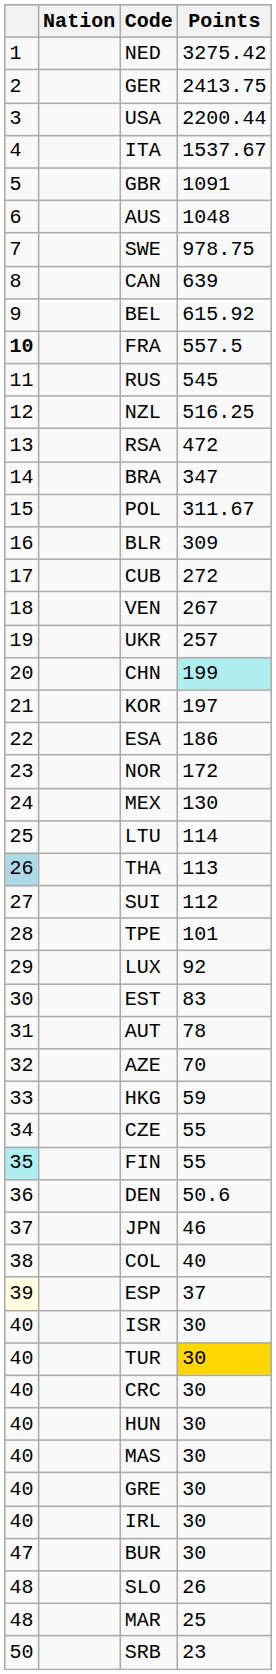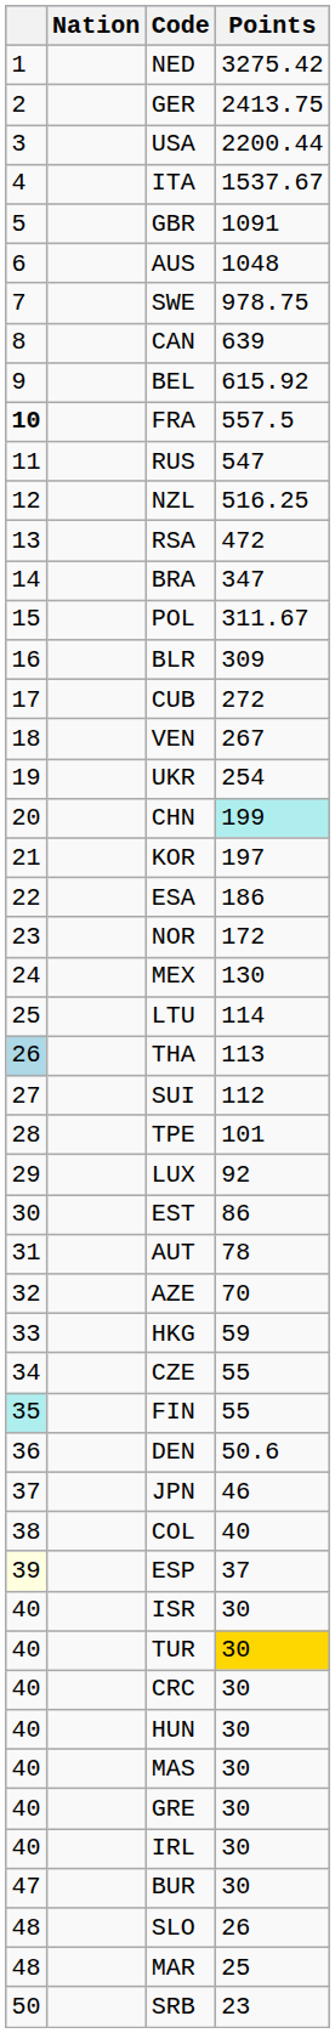RUS | Points: 545 -> 547
UKR | Points: 257 -> 254
EST | Points: 83 -> 86
